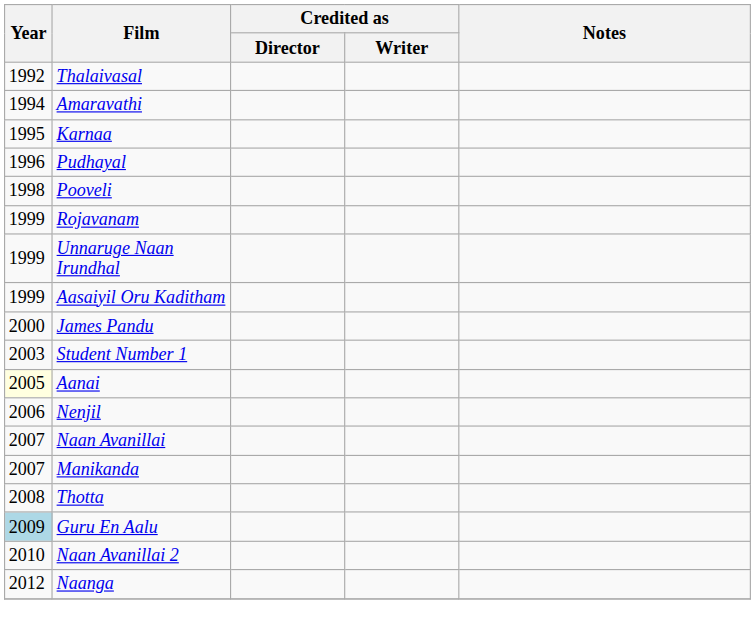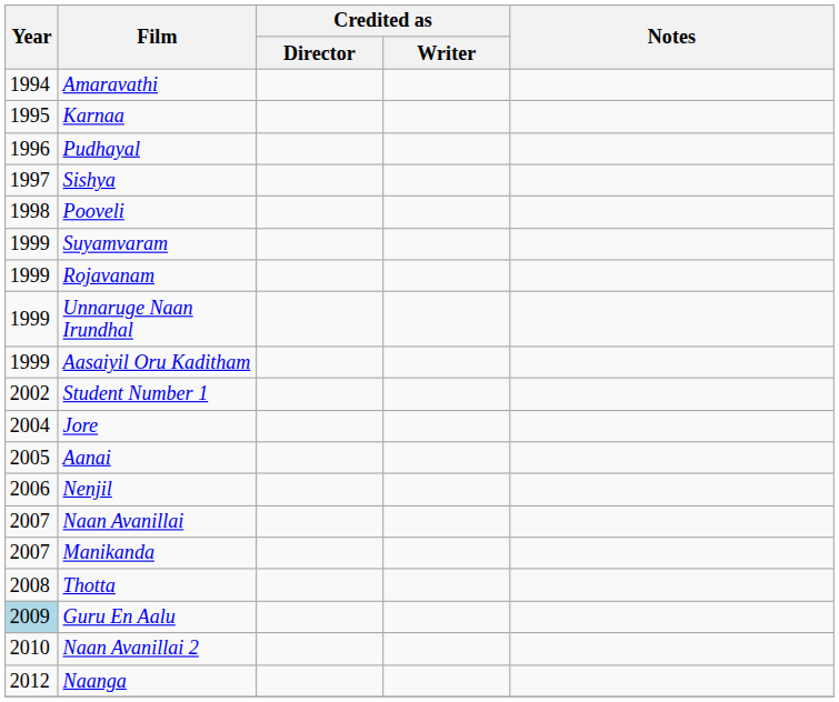- row: 1992 | Thalaivasal
+ row: 1997 | Sishya
+ row: 1999 | Suyamvaram
- row: 2000 | James Pandu
Student Number 1 | Year: 2003 -> 2002
+ row: 2004 | Jore
Aanai | Year: lightyellow background -> no background
